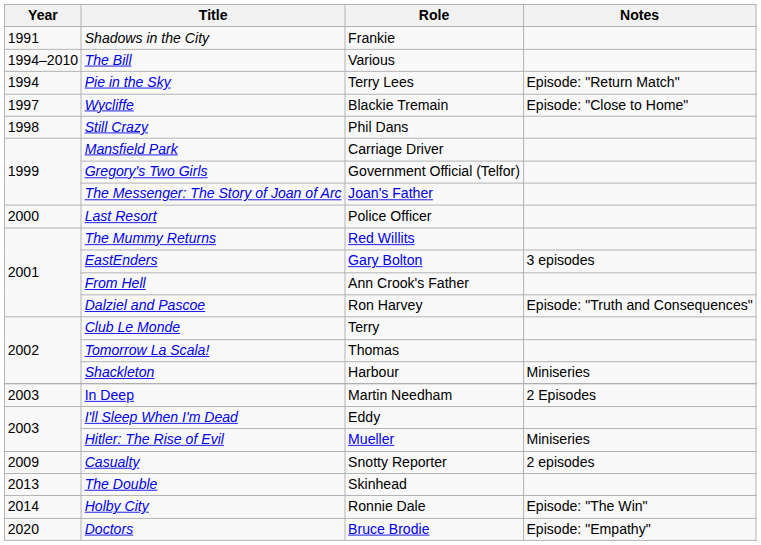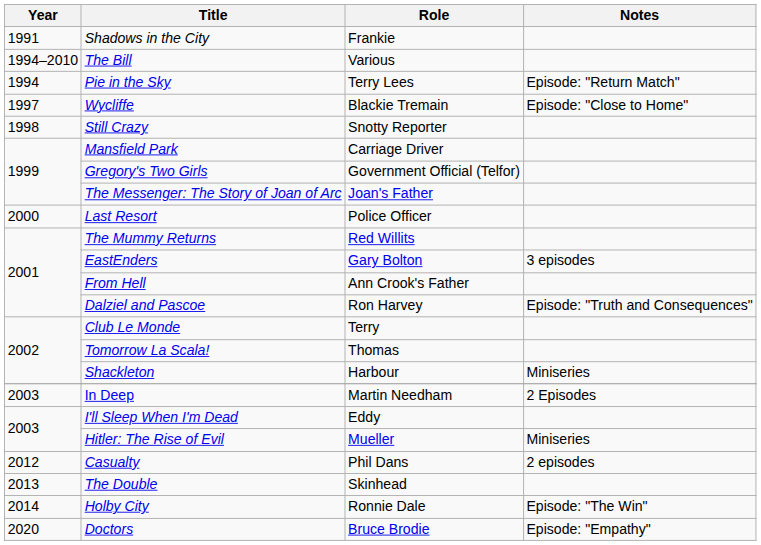Still Crazy | Role: Phil Dans -> Snotty Reporter
Casualty | Year: 2009 -> 2012
Casualty | Role: Snotty Reporter -> Phil Dans
